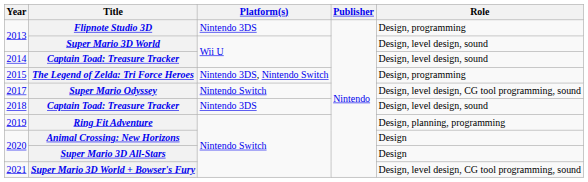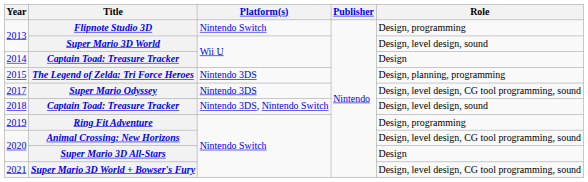Flipnote Studio 3D | Platform(s): Nintendo 3DS -> Nintendo Switch
2014 / Captain Toad: Treasure Tracker | Role: Design, level design, sound -> Design
The Legend of Zelda: Tri Force Heroes | Platform(s): Nintendo 3DS, Nintendo Switch -> Nintendo 3DS
The Legend of Zelda: Tri Force Heroes | Role: Design, programming -> Design, planning, programming
Super Mario Odyssey | Platform(s): Nintendo Switch -> Nintendo 3DS
2018 / Captain Toad: Treasure Tracker | Platform(s): Nintendo 3DS -> Nintendo 3DS, Nintendo Switch
Ring Fit Adventure | Role: Design, planning, programming -> Design, programming
Animal Crossing: New Horizons | Role: Design -> Design, level design, CG tool programming, sound
